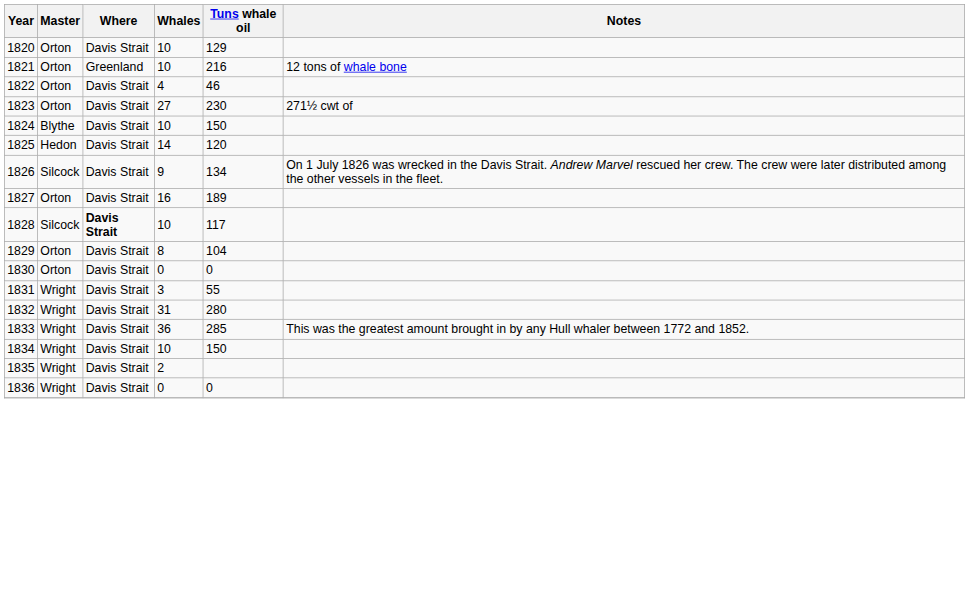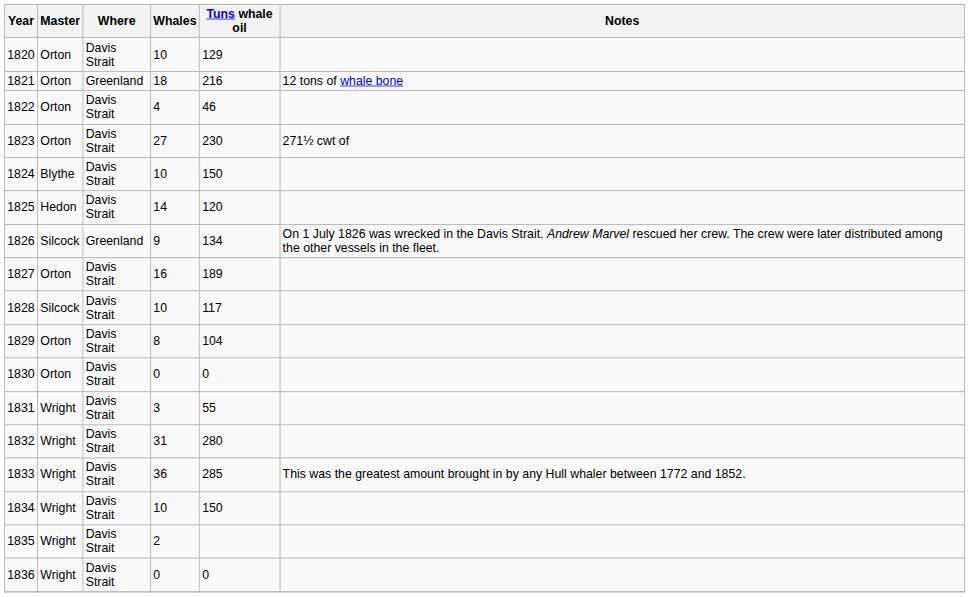1821 | Whales: 10 -> 18
1826 | Where: Davis Strait -> Greenland
1828 | Where: bold -> normal
